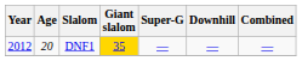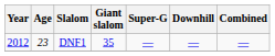DNF1 | Age: 20 -> 23
DNF1 | Giant slalom: gold background -> no background
